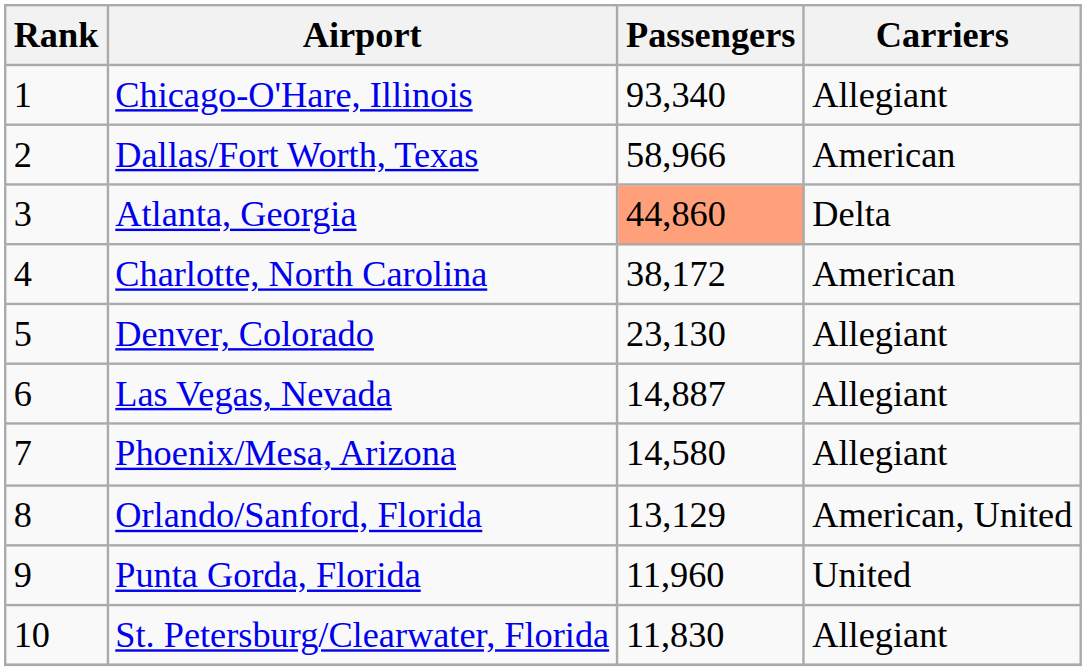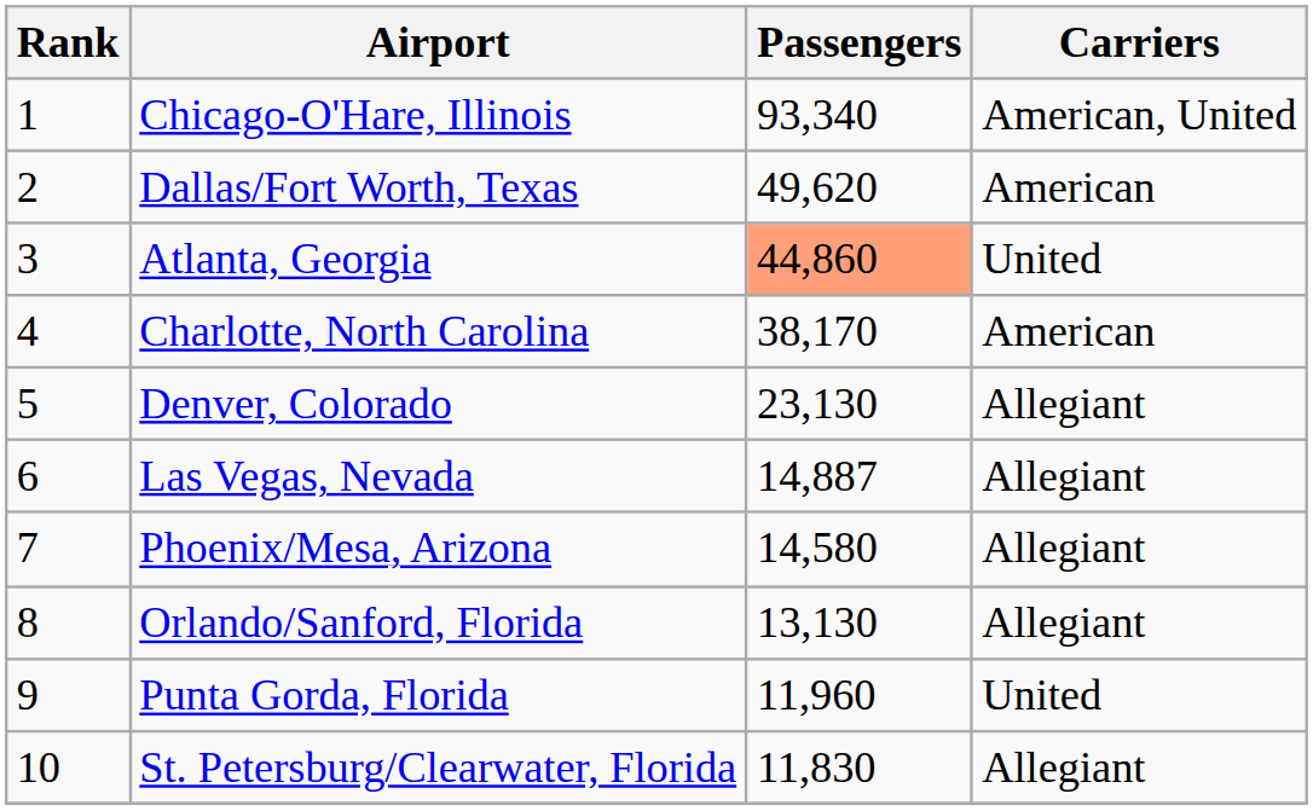Chicago-O'Hare, Illinois | Carriers: Allegiant -> American, United
Dallas/Fort Worth, Texas | Passengers: 58,966 -> 49,620
Atlanta, Georgia | Carriers: Delta -> United
Charlotte, North Carolina | Passengers: 38,172 -> 38,170
Orlando/Sanford, Florida | Passengers: 13,129 -> 13,130
Orlando/Sanford, Florida | Carriers: American, United -> Allegiant
